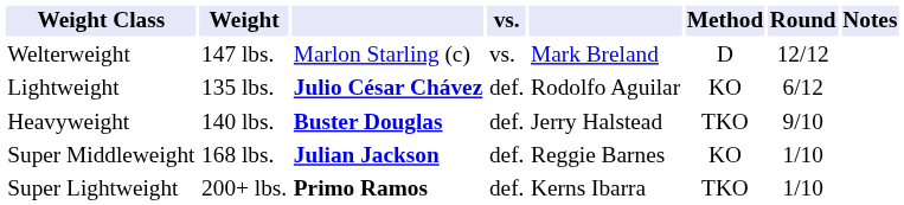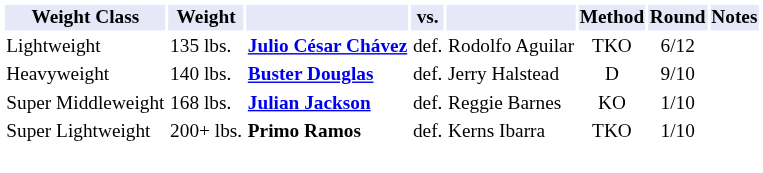- row: Welterweight | 147 lbs. | Marlon Starling (c) | vs. | Mark Breland | D | 12/12
Lightweight | Method: KO -> TKO
Heavyweight | Method: TKO -> D
